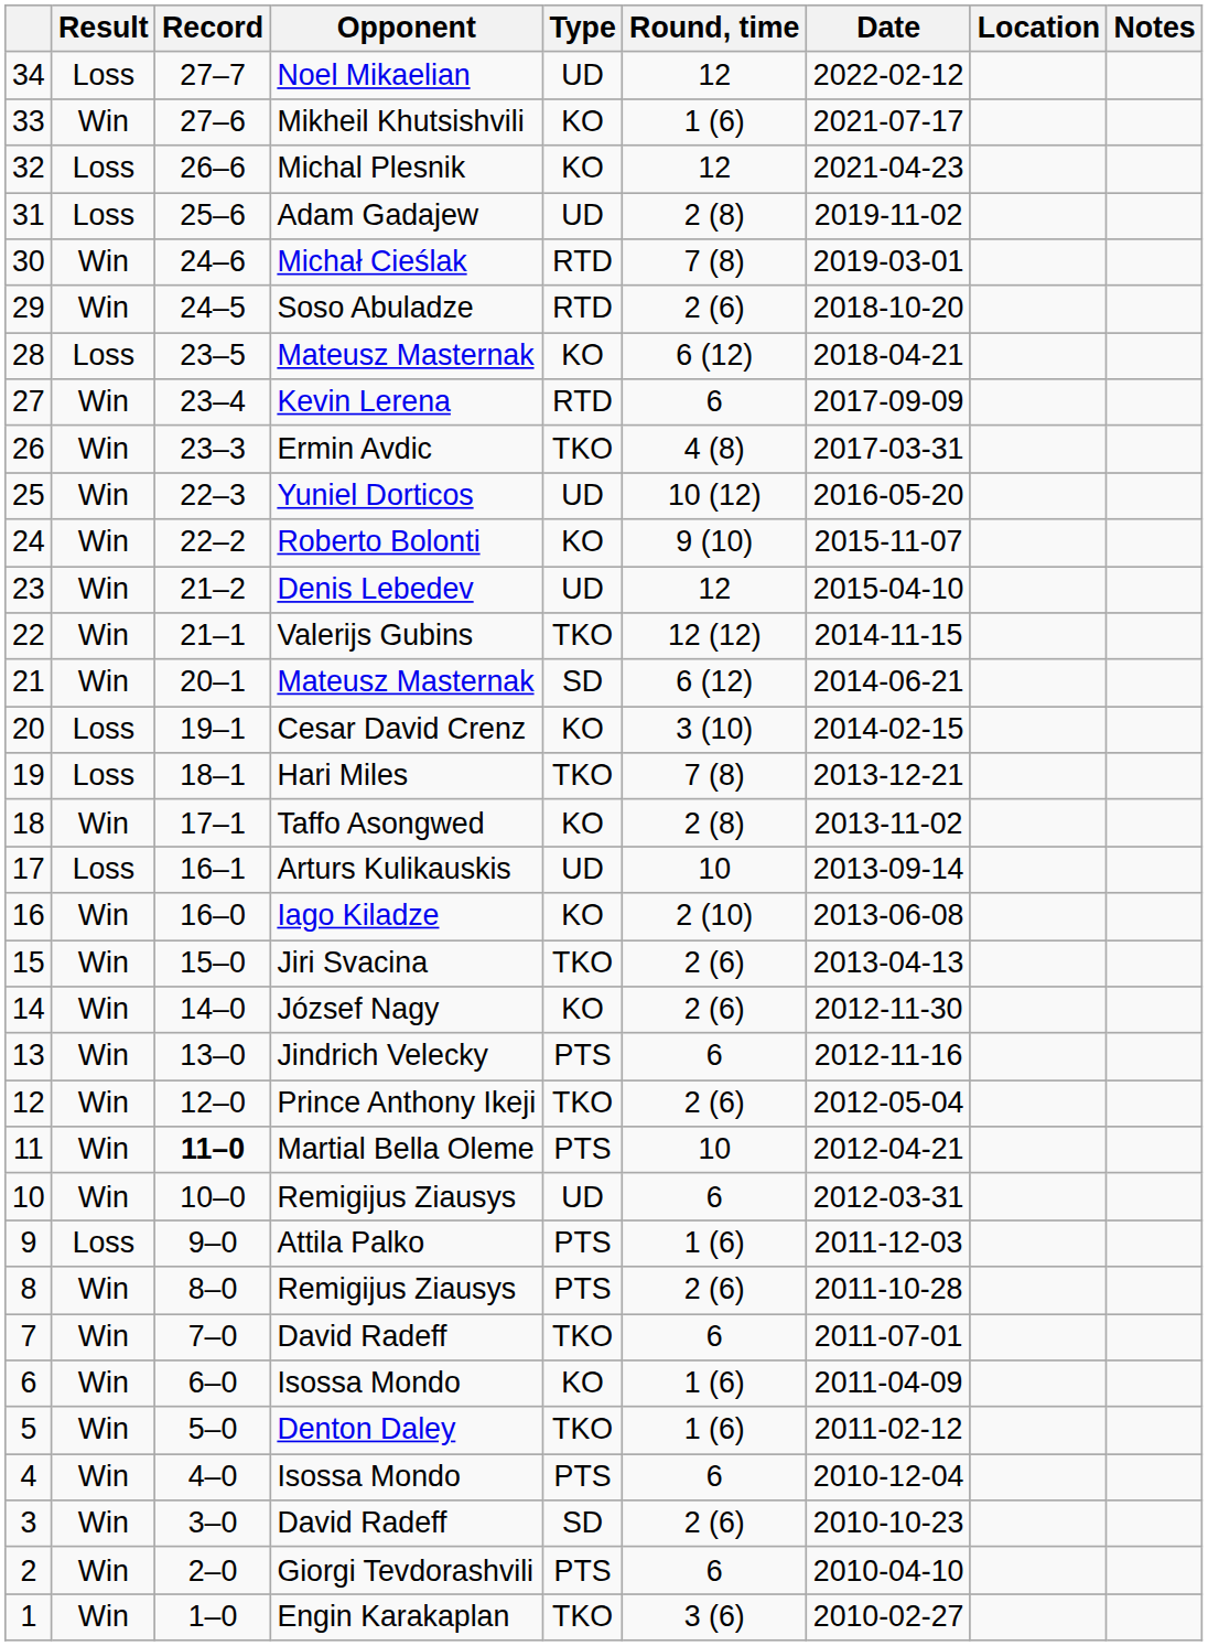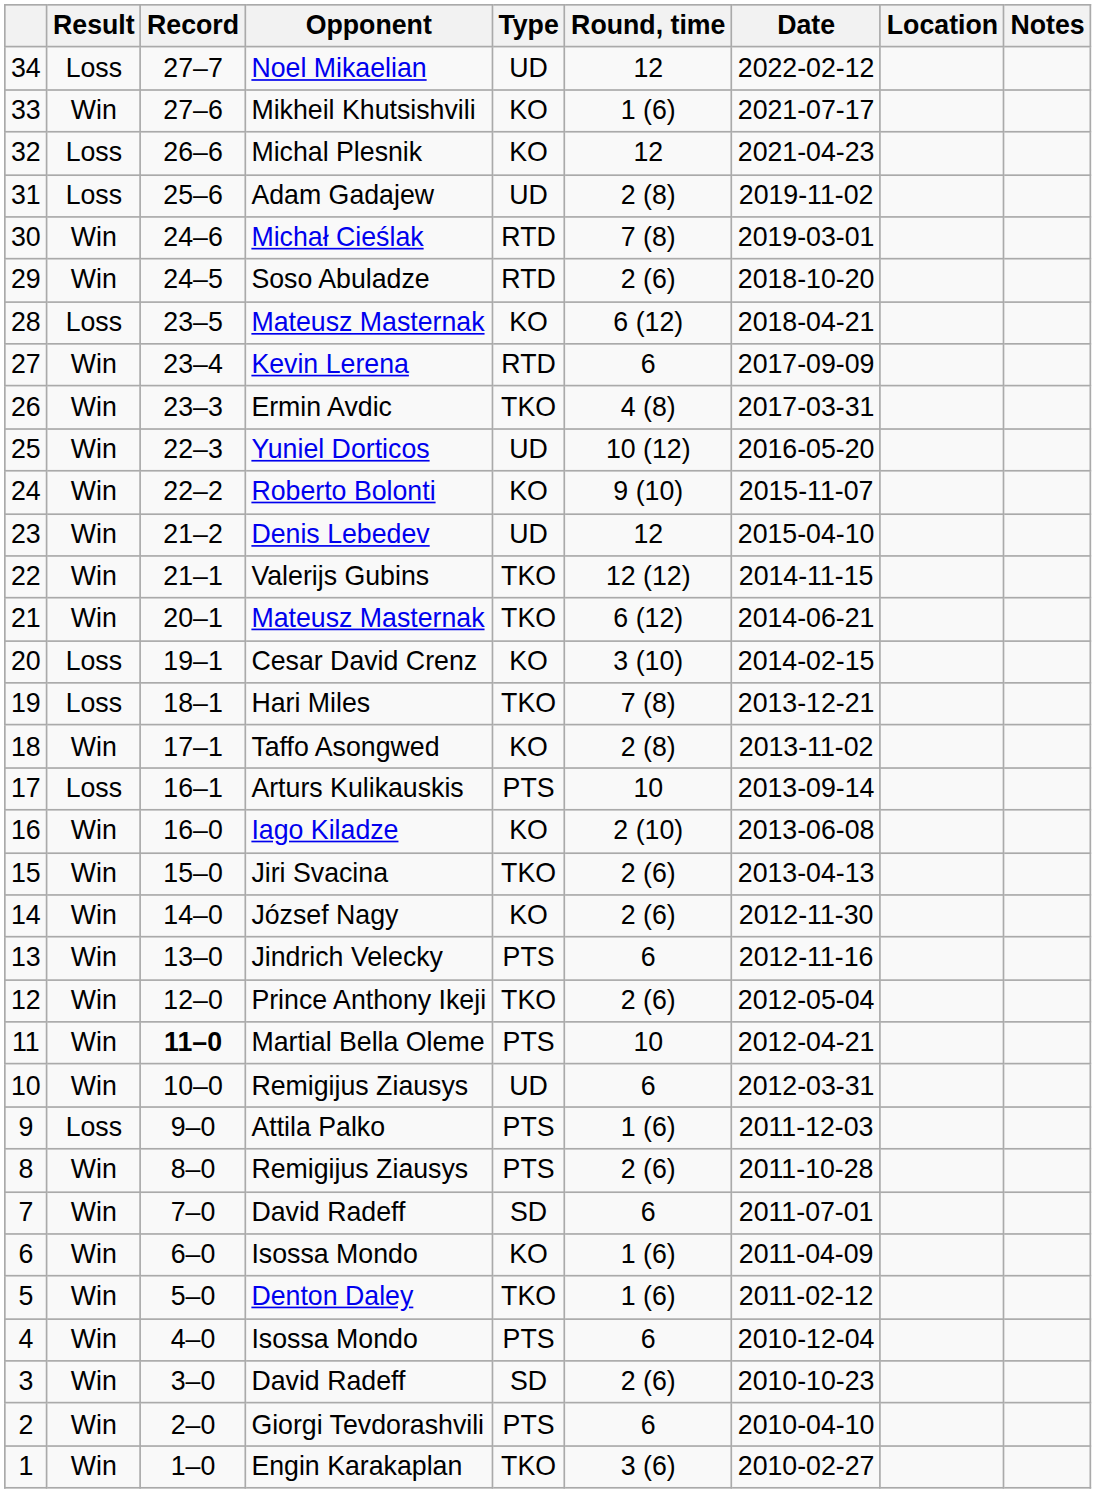21 | Type: SD -> TKO
17 | Type: UD -> PTS
7 | Type: TKO -> SD
